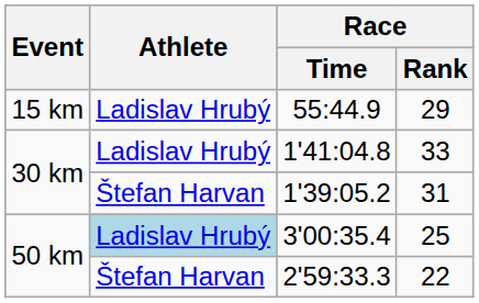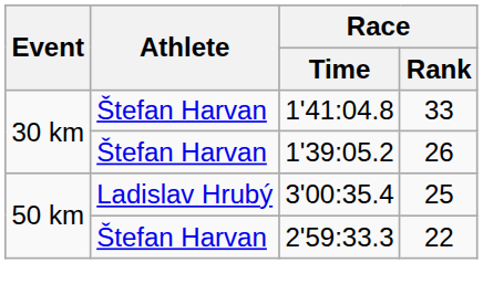- row: 15 km | Ladislav Hrubý | 55:44.9 | 29
1'41:04.8 | Athlete: Ladislav Hrubý -> Štefan Harvan
1'39:05.2 | Race / Rank: 31 -> 26
3'00:35.4 | Athlete: lightblue background -> no background
